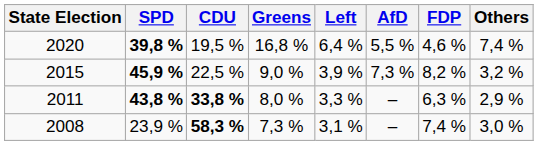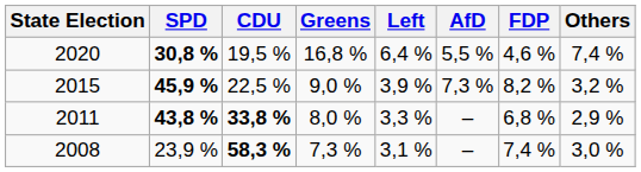2020 | SPD: 39,8 % -> 30,8 %
2011 | FDP: 6,3 % -> 6,8 %
